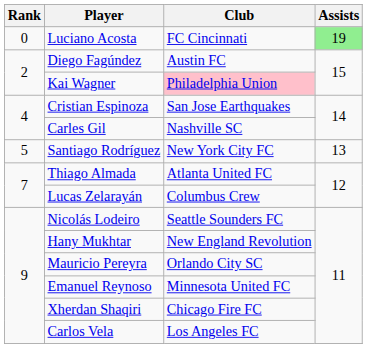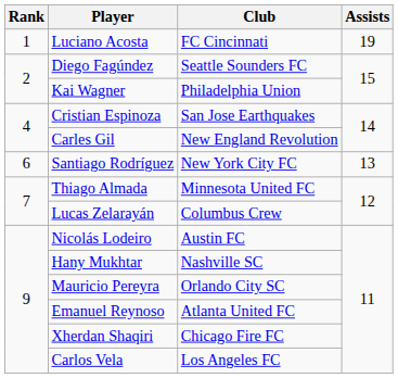Luciano Acosta | Rank: 0 -> 1
Luciano Acosta | Assists: lightgreen background -> no background
Diego Fagúndez | Club: Austin FC -> Seattle Sounders FC
Kai Wagner | Club: pink background -> no background
Carles Gil | Club: Nashville SC -> New England Revolution
Santiago Rodríguez | Rank: 5 -> 6
Thiago Almada | Club: Atlanta United FC -> Minnesota United FC
Nicolás Lodeiro | Club: Seattle Sounders FC -> Austin FC
Hany Mukhtar | Club: New England Revolution -> Nashville SC
Emanuel Reynoso | Club: Minnesota United FC -> Atlanta United FC
